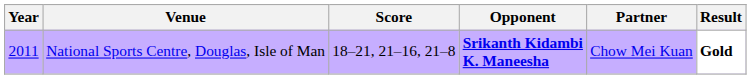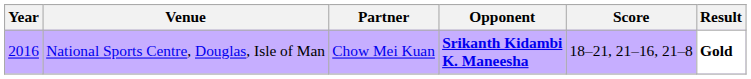columns swapped: Partner <-> Score
National Sports Centre, Douglas, Isle of Man | Year: 2011 -> 2016
